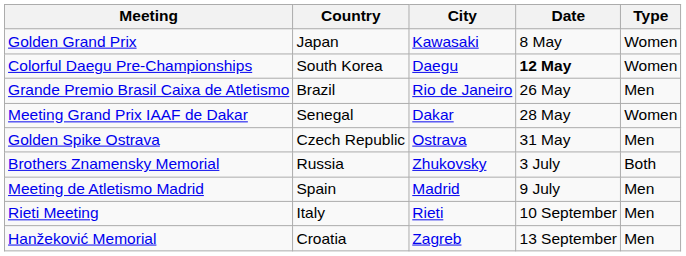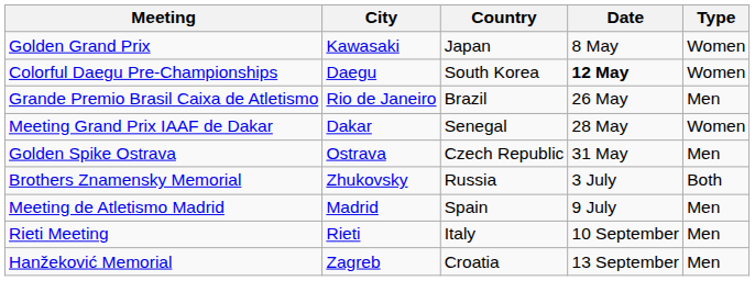columns swapped: City <-> Country
